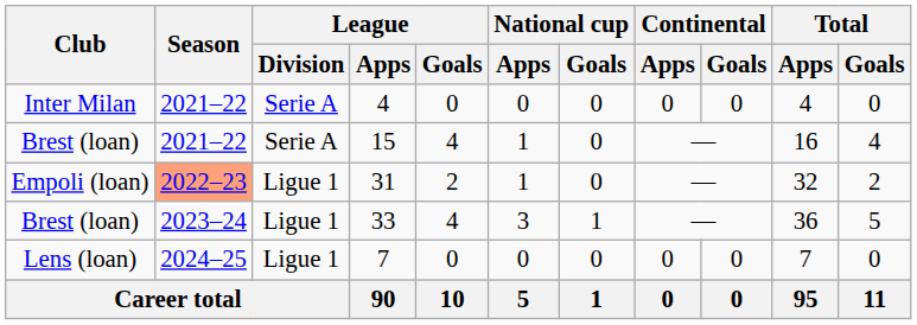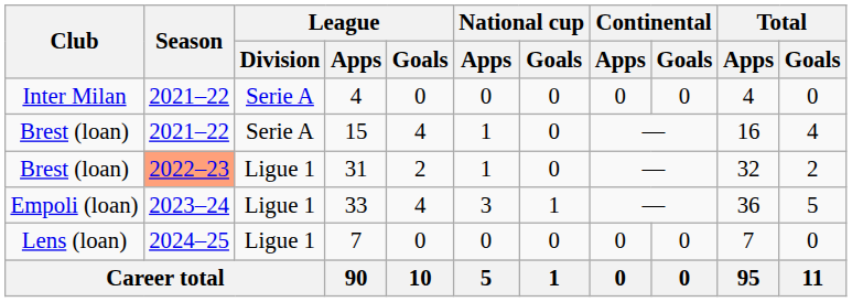31 | Club: Empoli (loan) -> Brest (loan)
33 | Club: Brest (loan) -> Empoli (loan)
